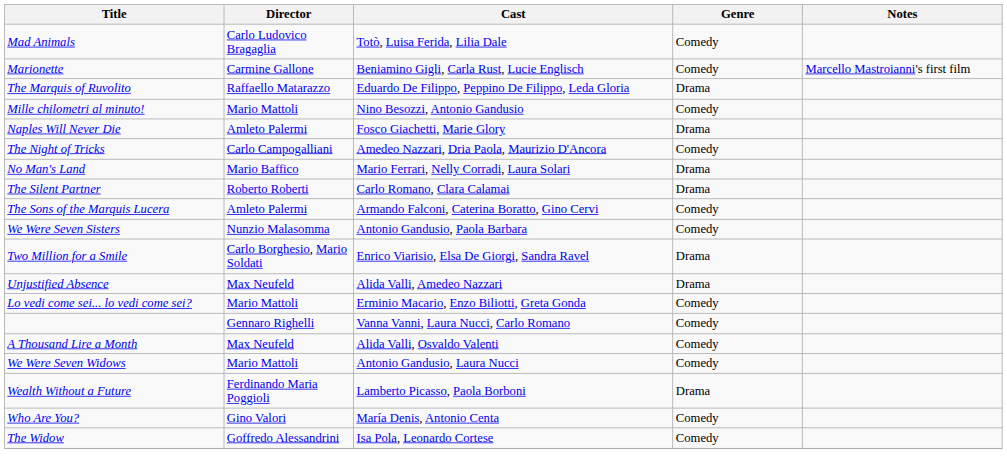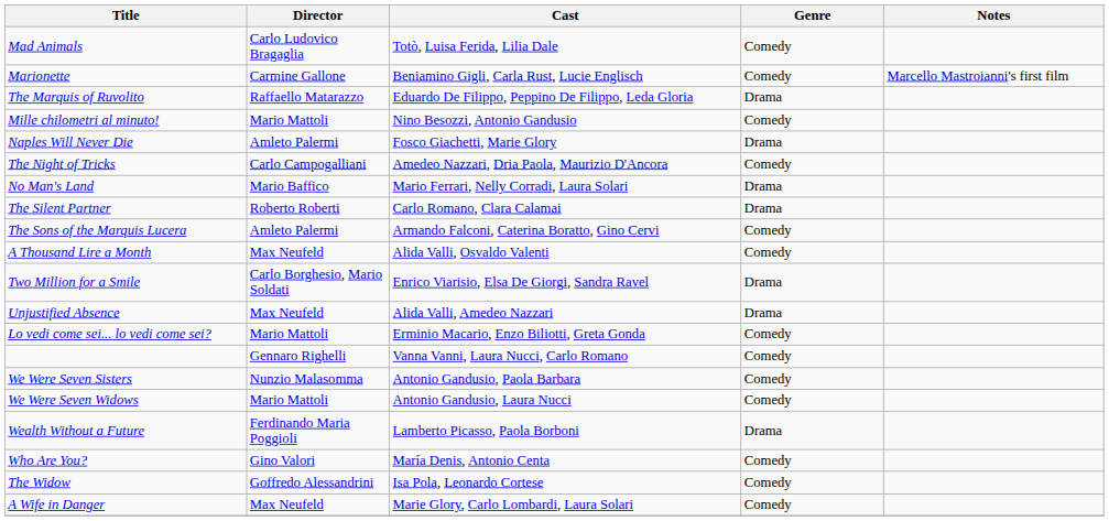rows swapped: A Thousand Lire a Month <-> We Were Seven Sisters
+ row: A Wife in Danger | Max Neufeld | Marie Glory, Carlo Lombardi, Laura Solari | Comedy
